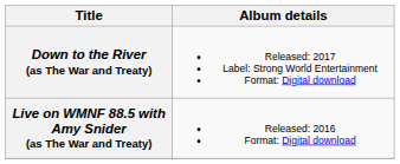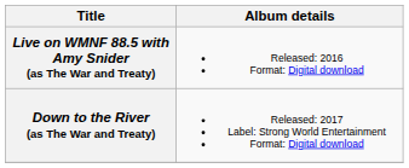rows swapped: Live on WMNF 88.5 with Amy Snider (as The War and Treaty) <-> Down to the River (as The War and Treaty)
